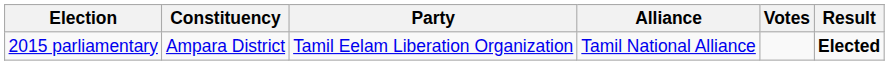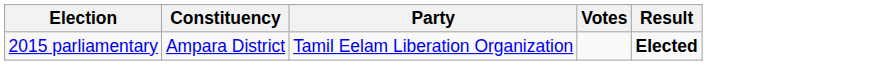- column: Alliance | Tamil National Alliance
